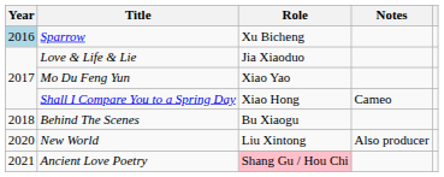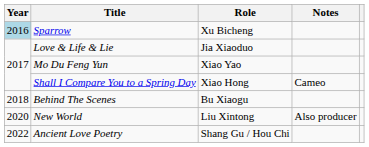Ancient Love Poetry | Year: 2021 -> 2022
Ancient Love Poetry | Role: pink background -> no background
